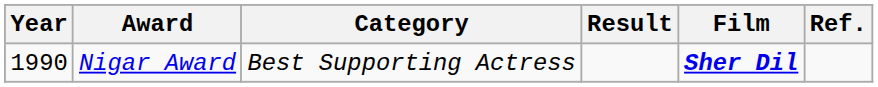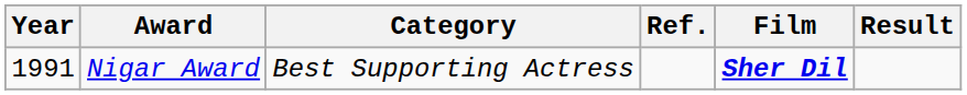columns swapped: Result <-> Ref.
Nigar Award | Year: 1990 -> 1991
